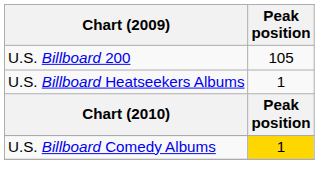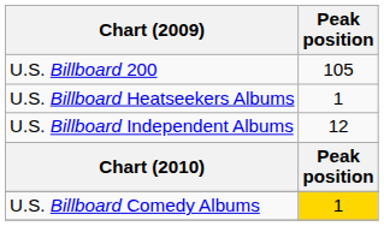+ row: U.S. Billboard Independent Albums | 12
